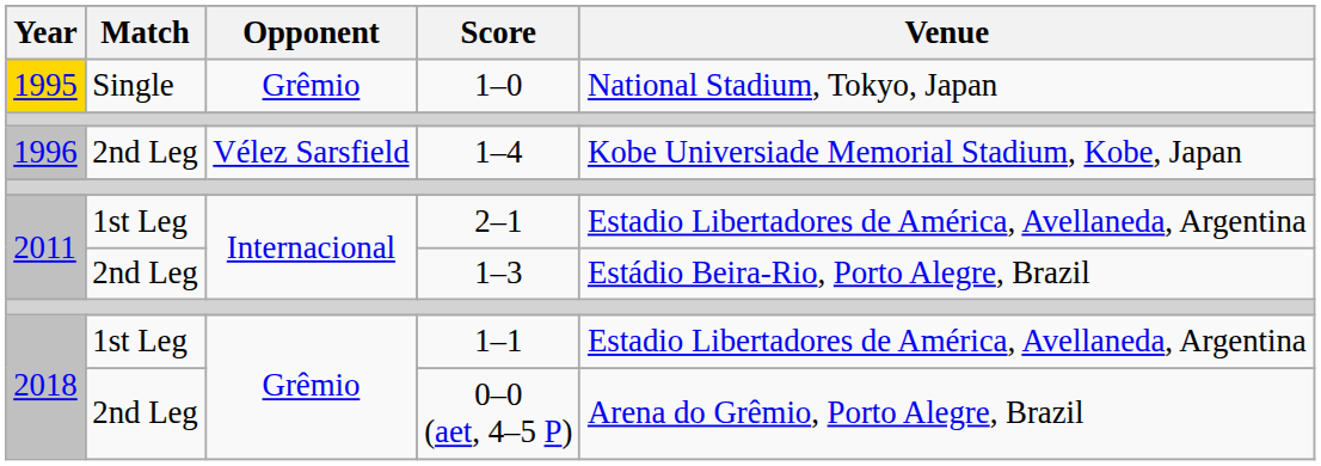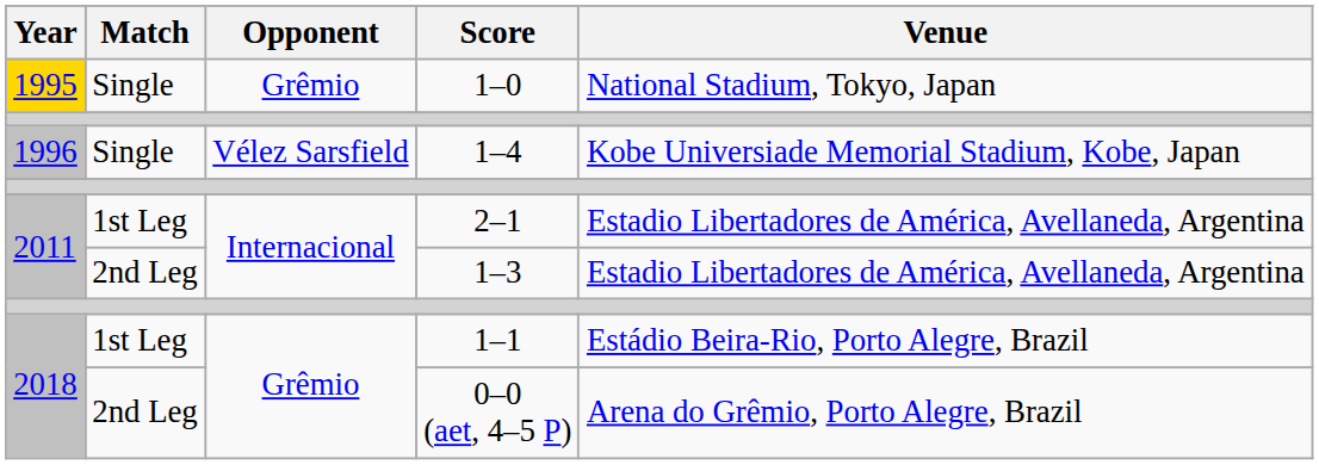1–4 | Match: 2nd Leg -> Single
1–3 | Venue: Estádio Beira-Rio, Porto Alegre, Brazil -> Estadio Libertadores de América, Avellaneda, Argentina
1–1 | Venue: Estadio Libertadores de América, Avellaneda, Argentina -> Estádio Beira-Rio, Porto Alegre, Brazil
